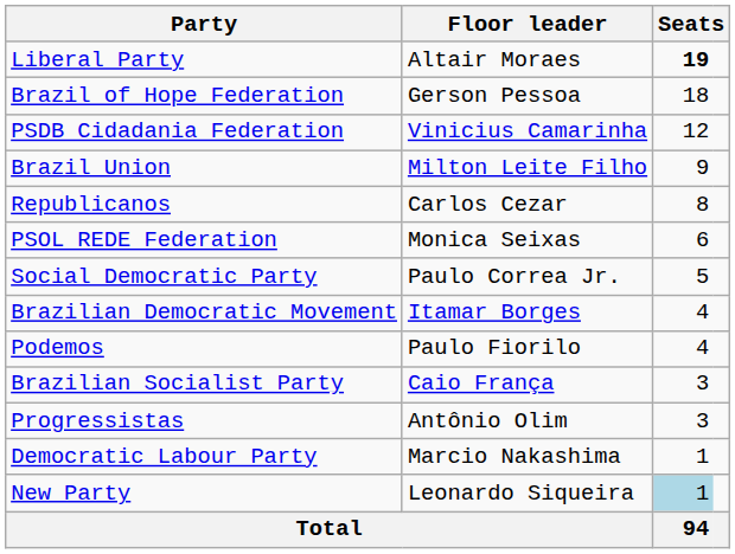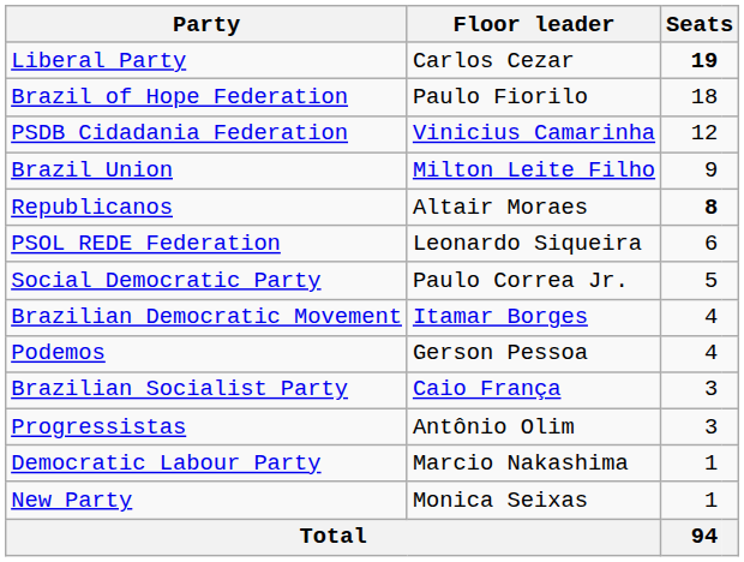Liberal Party | Floor leader: Altair Moraes -> Carlos Cezar
Brazil of Hope Federation | Floor leader: Gerson Pessoa -> Paulo Fiorilo
Republicanos | Floor leader: Carlos Cezar -> Altair Moraes
Republicanos | column 3: normal -> bold
PSOL REDE Federation | Floor leader: Monica Seixas -> Leonardo Siqueira
Podemos | Floor leader: Paulo Fiorilo -> Gerson Pessoa
New Party | Floor leader: Leonardo Siqueira -> Monica Seixas
New Party | column 3: lightblue background -> no background
